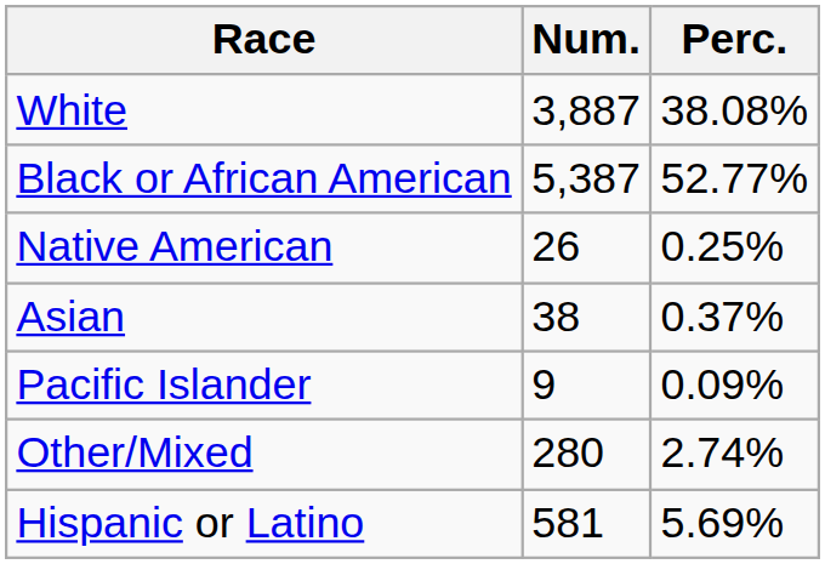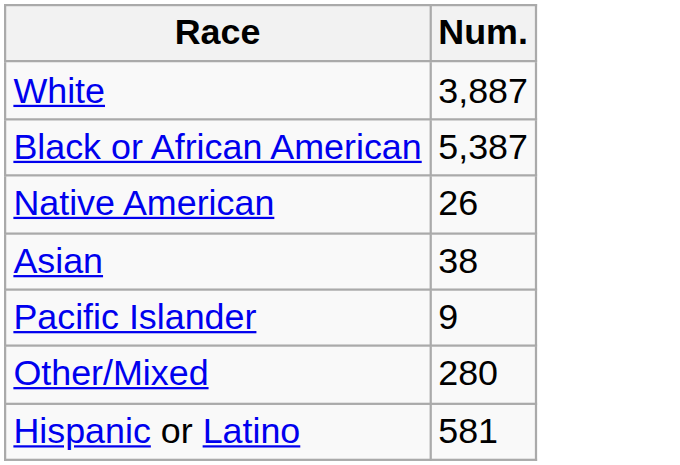- column: Perc. | 38.08% | 52.77% | 0.25% | 0.37% | 0.09% | 2.74% | 5.69%
